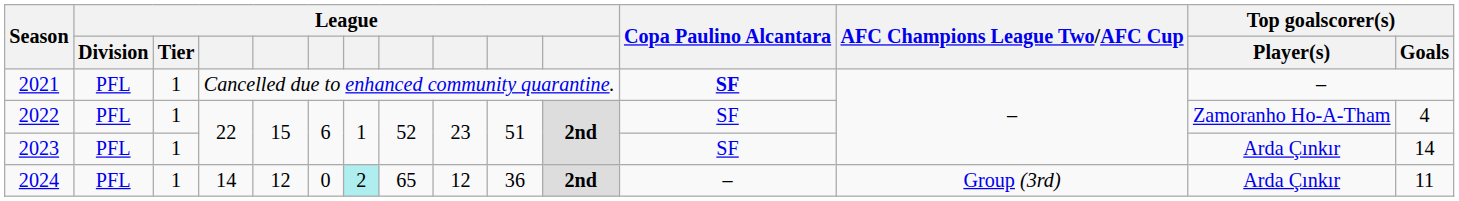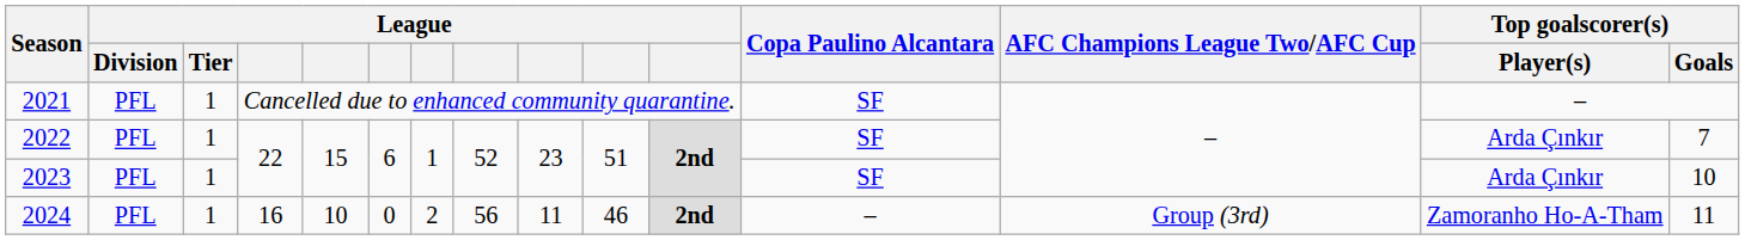2021 | Copa Paulino Alcantara: bold -> normal
2022 | Top goalscorer(s) / Player(s): Zamoranho Ho-A-Tham -> Arda Çınkır
2022 | Top goalscorer(s) / Goals: 4 -> 7
2023 | Top goalscorer(s) / Goals: 14 -> 10
2024 | column 4: 14 -> 16
2024 | column 5: 12 -> 10
2024 | column 7: paleturquoise background -> no background
2024 | column 8: 65 -> 56
2024 | column 9: 12 -> 11
2024 | column 10: 36 -> 46
2024 | Top goalscorer(s) / Player(s): Arda Çınkır -> Zamoranho Ho-A-Tham
